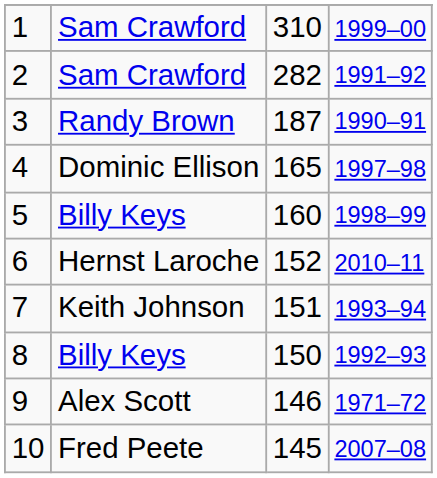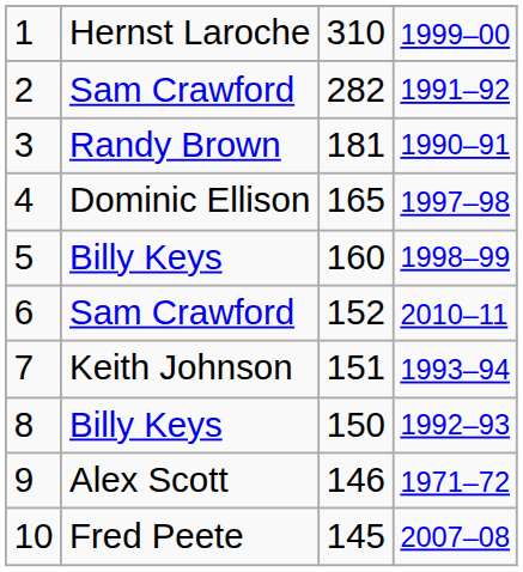1 | column 2: Sam Crawford -> Hernst Laroche
3 | column 3: 187 -> 181
6 | column 2: Hernst Laroche -> Sam Crawford
